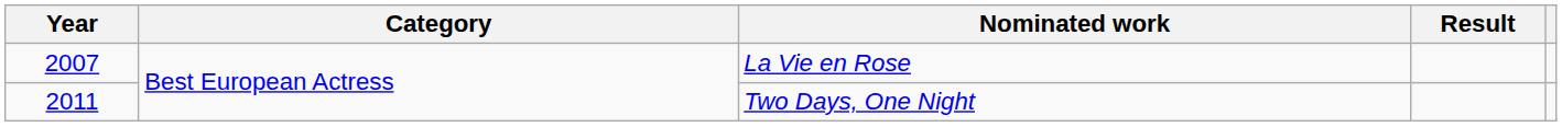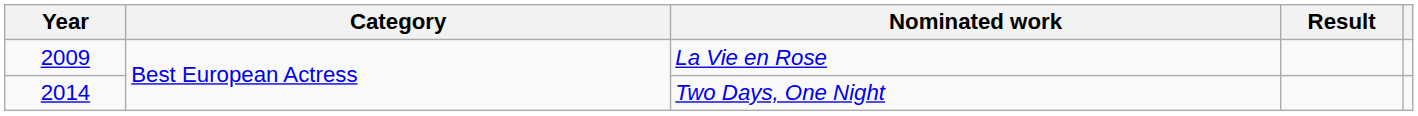La Vie en Rose | Year: 2007 -> 2009
Two Days, One Night | Year: 2011 -> 2014
